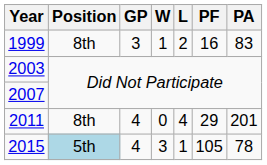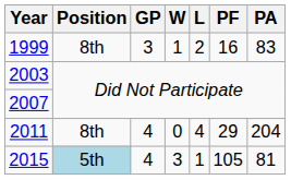2011 | PA: 201 -> 204
2015 | PA: 78 -> 81
